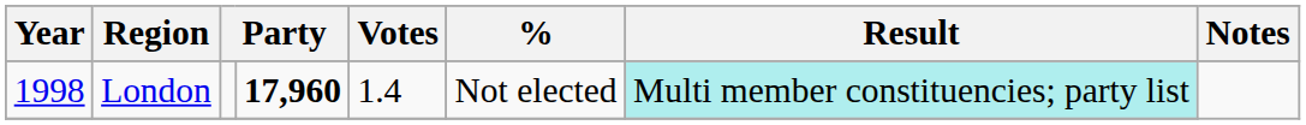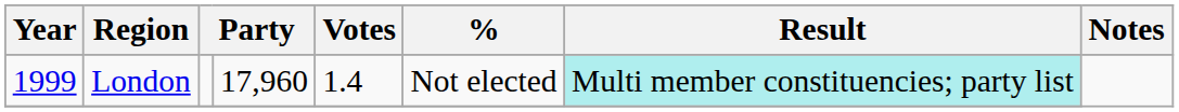London | Year: 1998 -> 1999
London | column 4: bold -> normal
